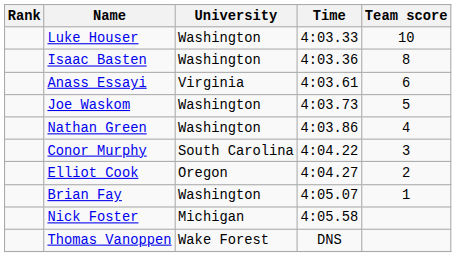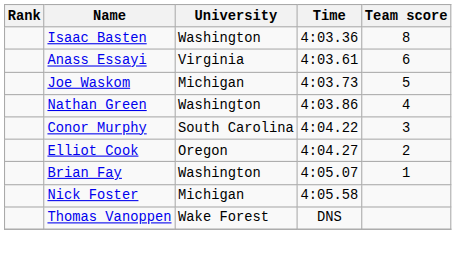- row: Luke Houser | Washington | 4:03.33 | 10
Joe Waskom | University: Washington -> Michigan
